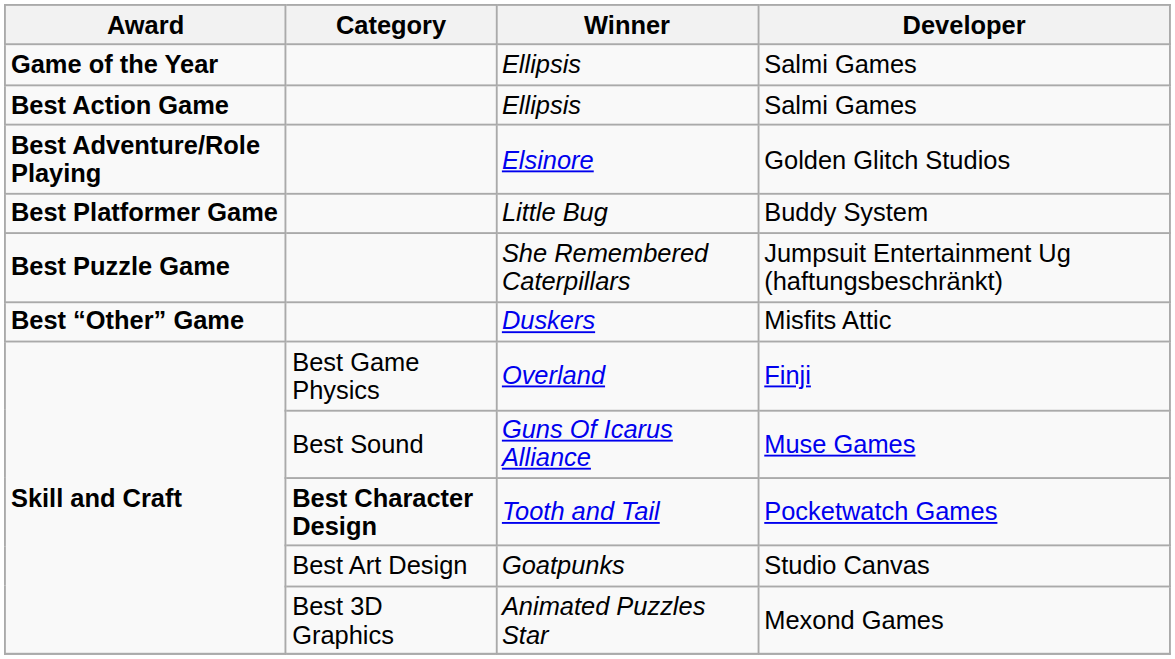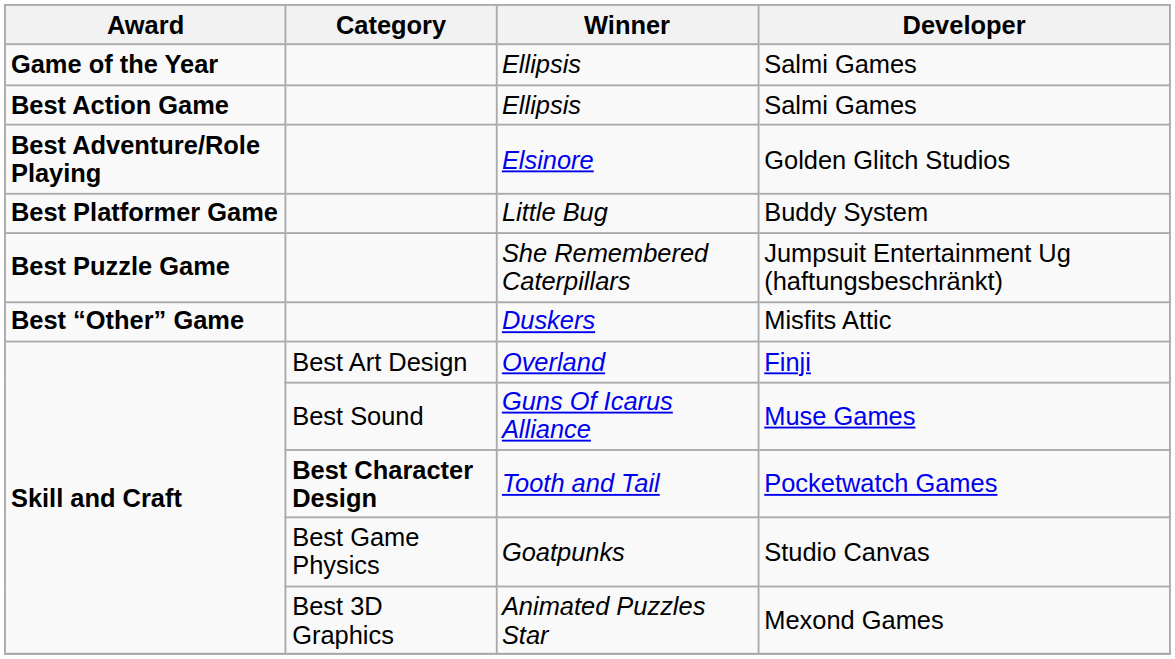Overland | Category: Best Game Physics -> Best Art Design
Goatpunks | Category: Best Art Design -> Best Game Physics
